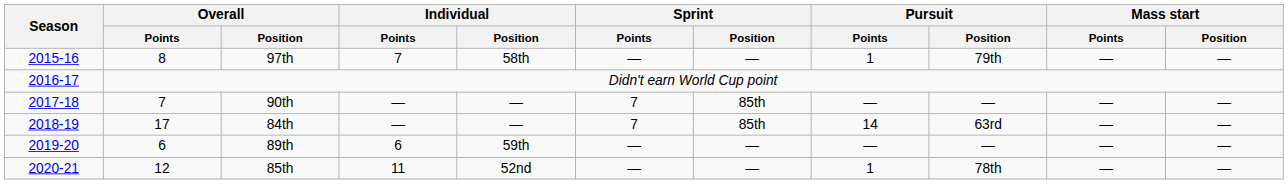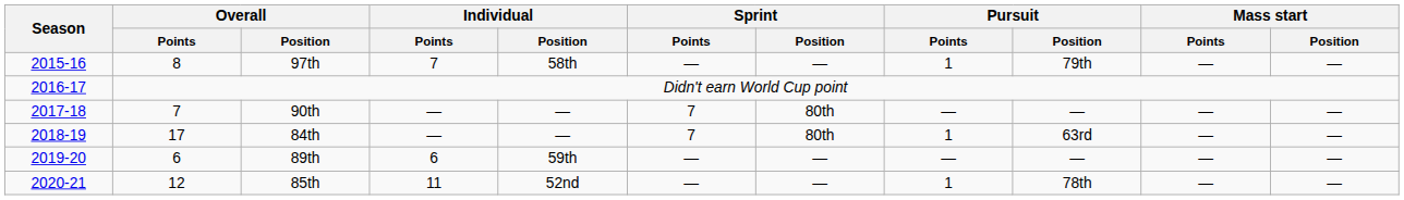90th | Sprint / Position: 85th -> 80th
84th | Sprint / Position: 85th -> 80th
84th | Pursuit / Points: 14 -> 1
